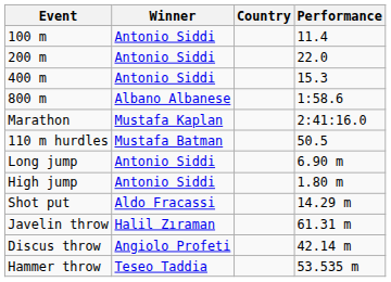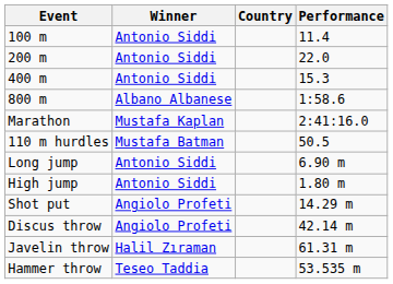Shot put | Winner: Aldo Fracassi -> Angiolo Profeti
rows swapped: Discus throw <-> Javelin throw
